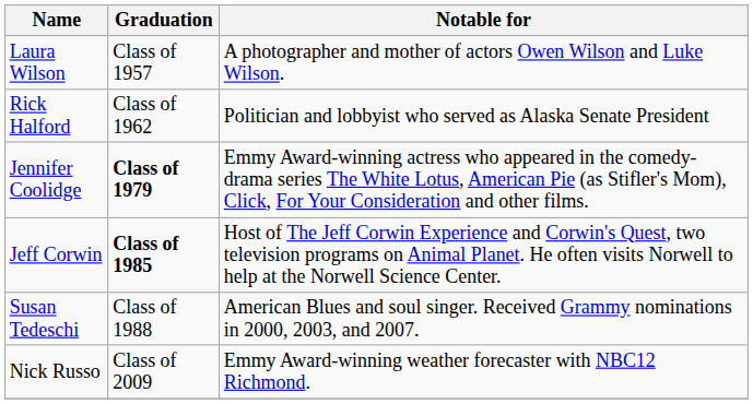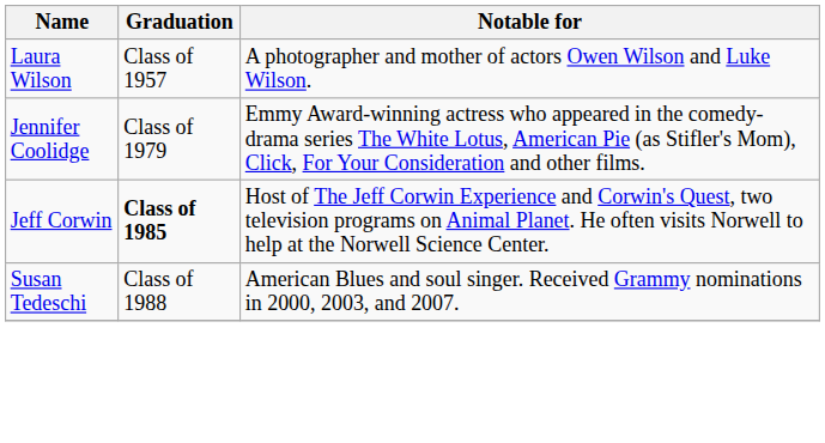- row: Rick Halford | Class of 1962 | Politician and lobbyist who served as Alaska Senate President
Jennifer Coolidge | Graduation: bold -> normal
- row: Nick Russo | Class of 2009 | Emmy Award-winning weather forecaster with NBC12 Richmond.
